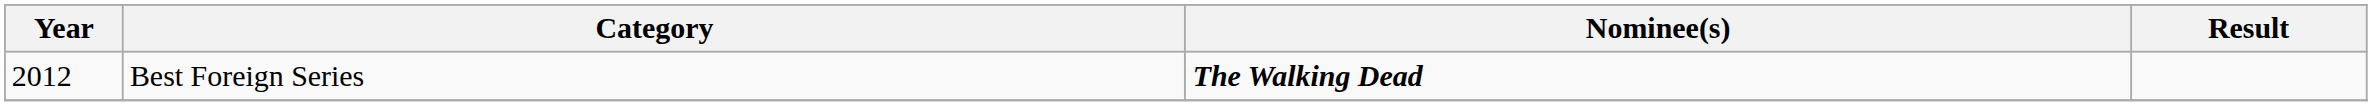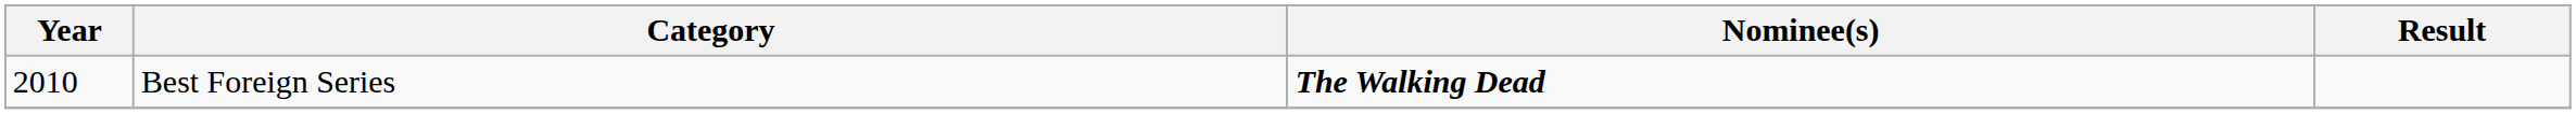Best Foreign Series | Year: 2012 -> 2010
